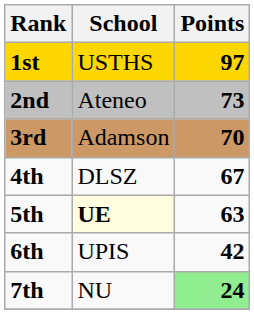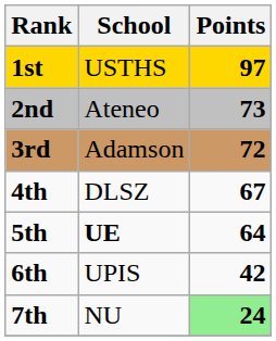3rd | Points: 70 -> 72
5th | School: lightyellow background -> no background
5th | Points: 63 -> 64
